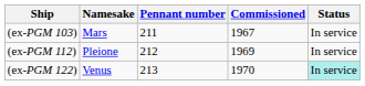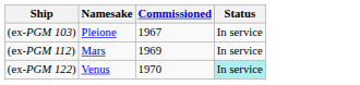- column: Pennant number | 211 | 212 | 213
(ex-PGM 103) | Namesake: Mars -> Pleione
(ex-PGM 112) | Namesake: Pleione -> Mars
